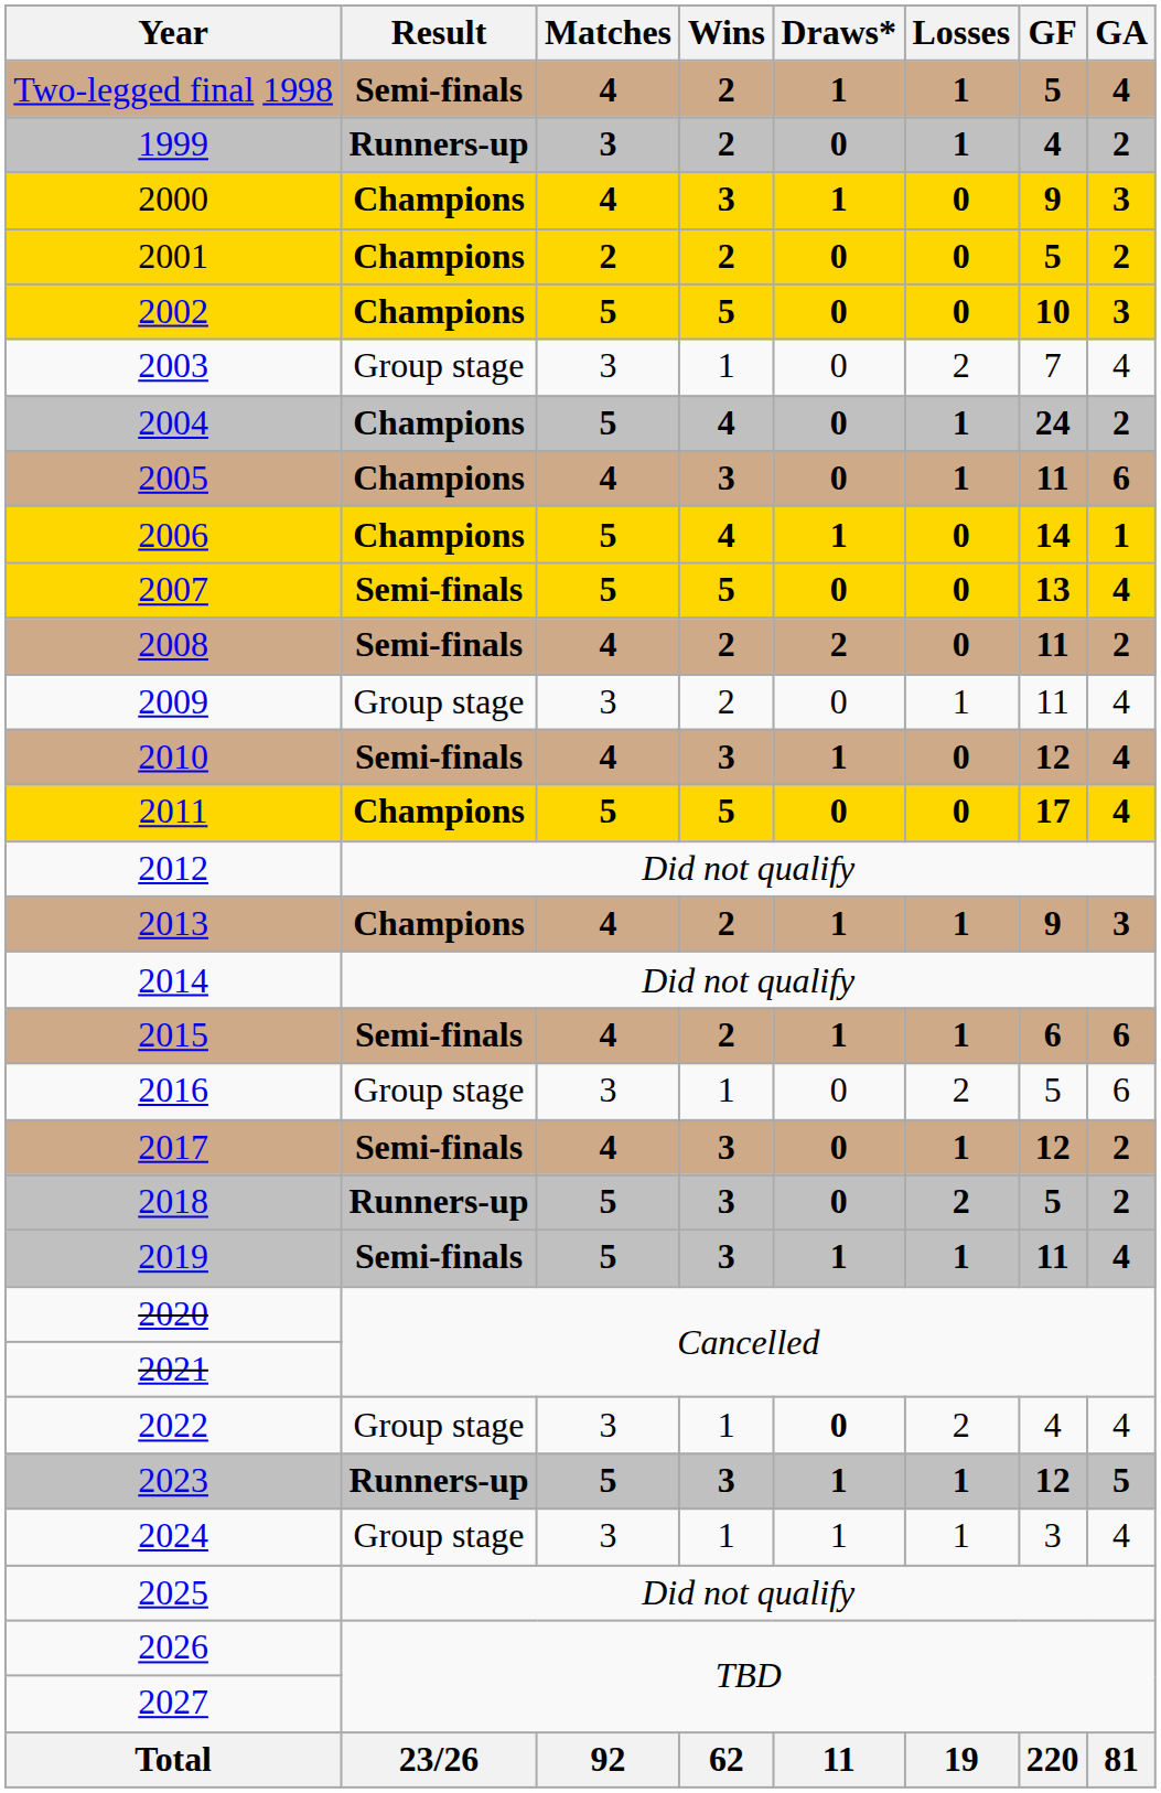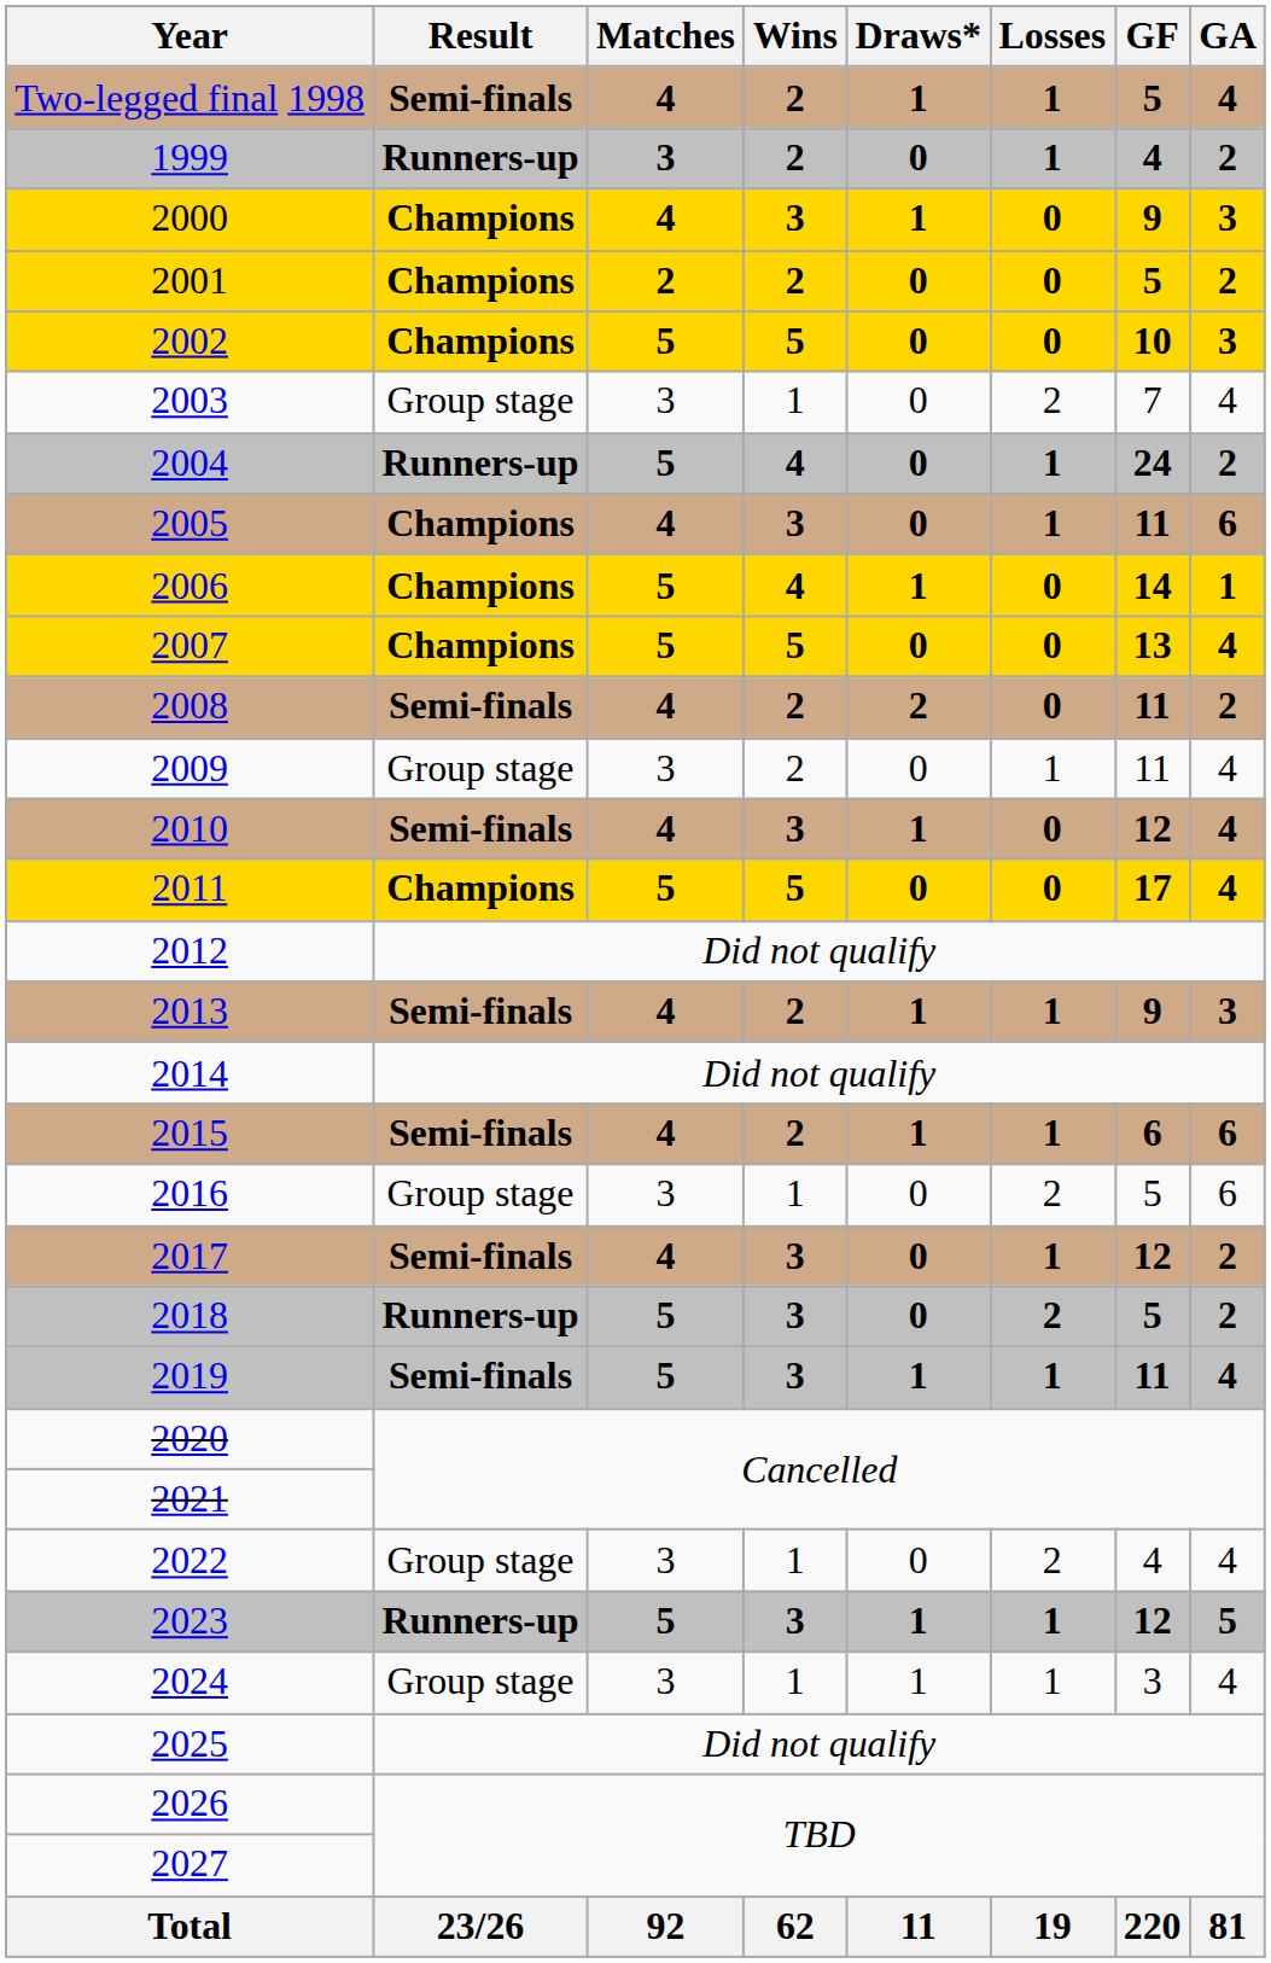2004 | Result: Champions -> Runners-up
2007 | Result: Semi-finals -> Champions
2013 | Result: Champions -> Semi-finals
2022 | Draws*: bold -> normal
